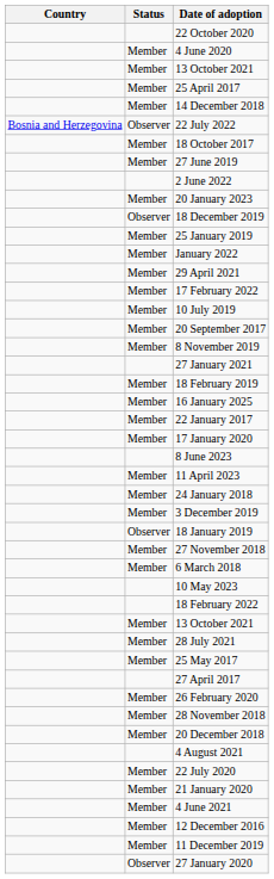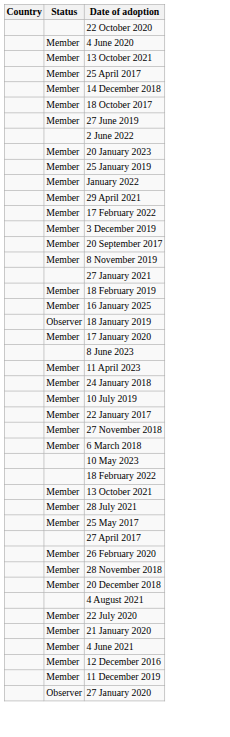- row: Bosnia and Herzegovina | Observer | 22 July 2022
- row: Observer | 18 December 2019
rows swapped: 3 December 2019 <-> 10 July 2019
rows swapped: 22 January 2017 <-> 18 January 2019
